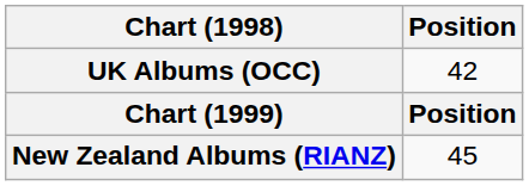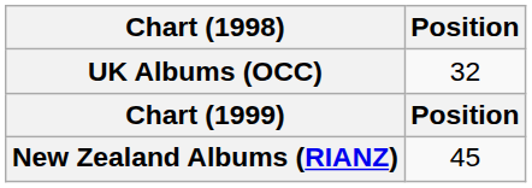UK Albums (OCC) | Position: 42 -> 32
